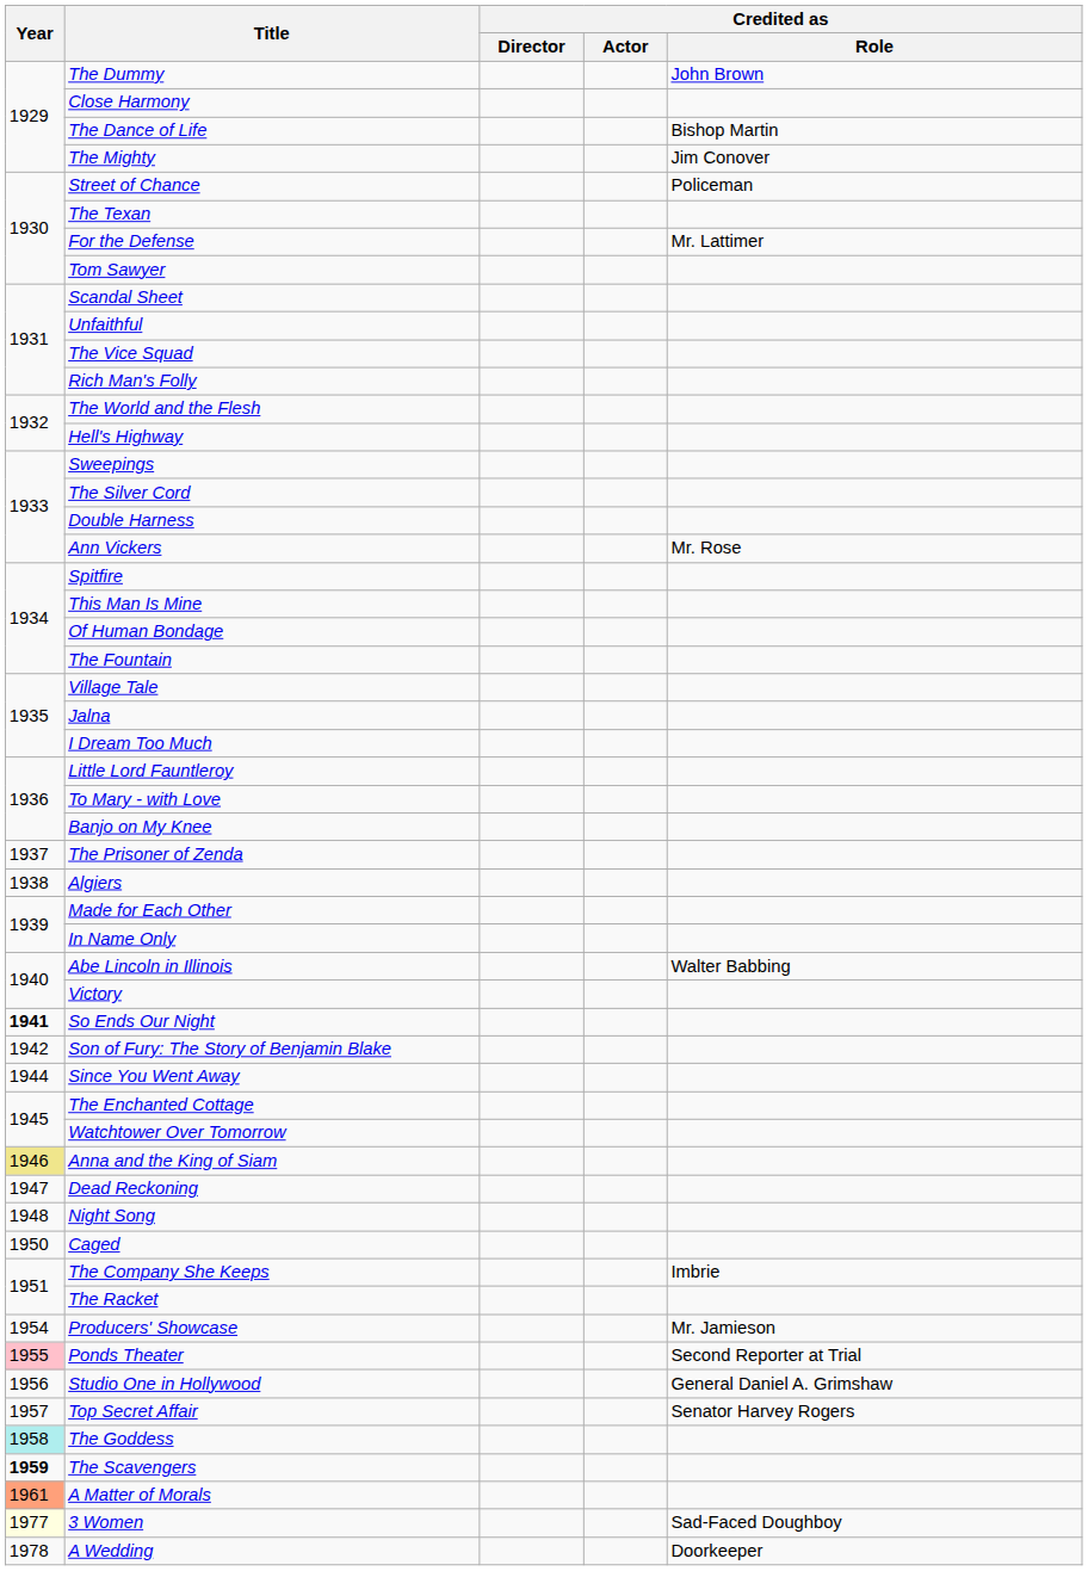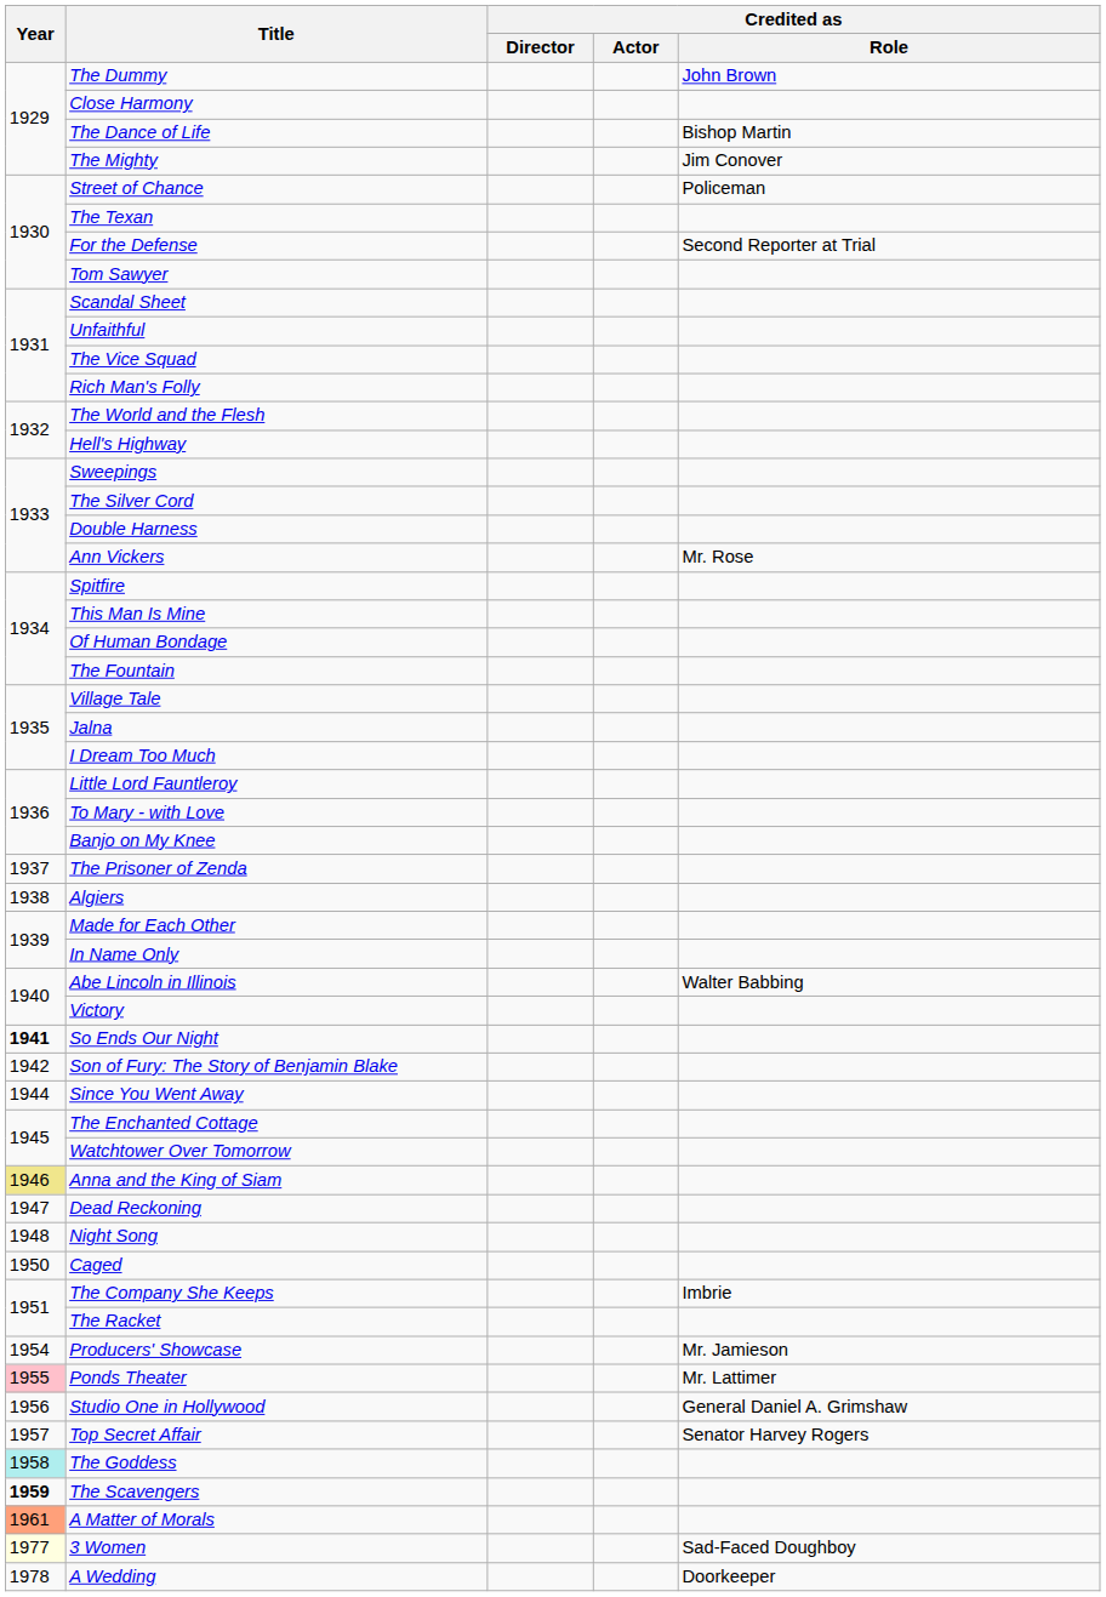For the Defense | Credited as / Role: Mr. Lattimer -> Second Reporter at Trial
Ponds Theater | Credited as / Role: Second Reporter at Trial -> Mr. Lattimer
